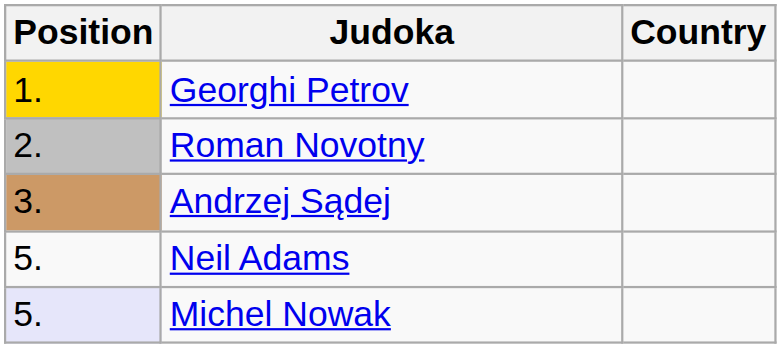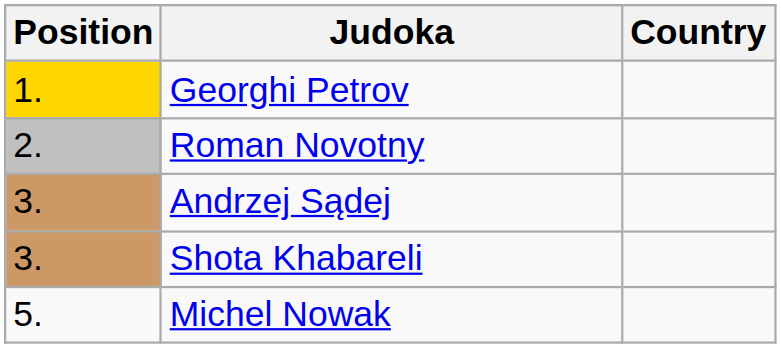+ row: 3. | Shota Khabareli
- row: 5. | Neil Adams
Michel Nowak | Position: lavender background -> no background
